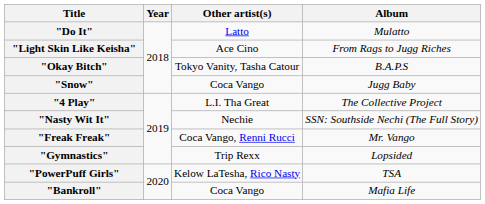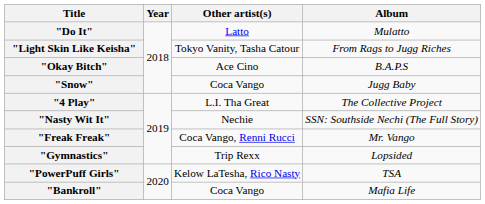"Light Skin Like Keisha" | Other artist(s): Ace Cino -> Tokyo Vanity, Tasha Catour
"Okay Bitch" | Other artist(s): Tokyo Vanity, Tasha Catour -> Ace Cino
